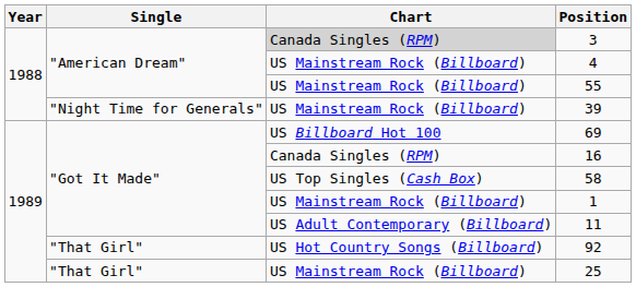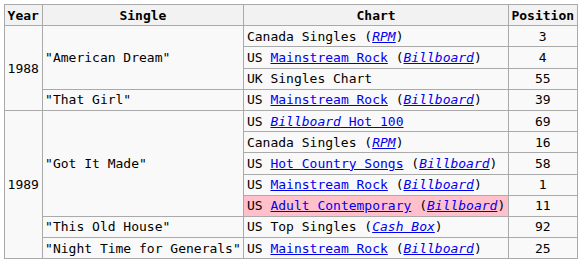3 | Chart: lightgrey background -> no background
55 | Chart: US Mainstream Rock (Billboard) -> UK Singles Chart
39 | Single: "Night Time for Generals" -> "That Girl"
58 | Chart: US Top Singles (Cash Box) -> US Hot Country Songs (Billboard)
11 | Chart: no background -> pink background
92 | Single: "That Girl" -> "This Old House"
92 | Chart: US Hot Country Songs (Billboard) -> US Top Singles (Cash Box)
25 | Single: "That Girl" -> "Night Time for Generals"
